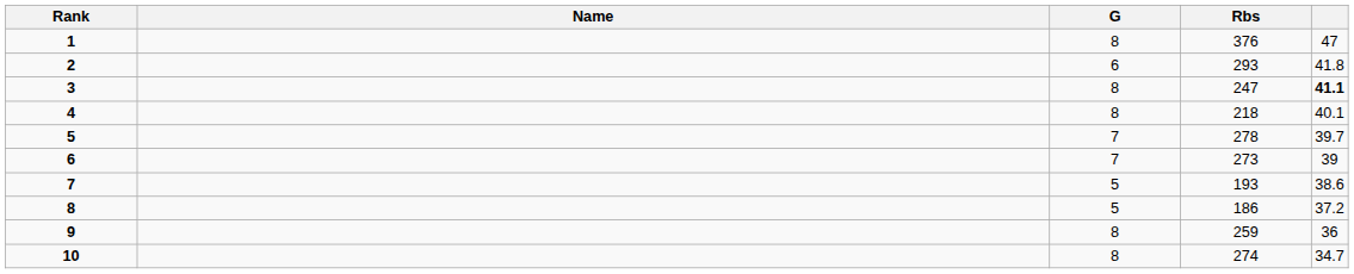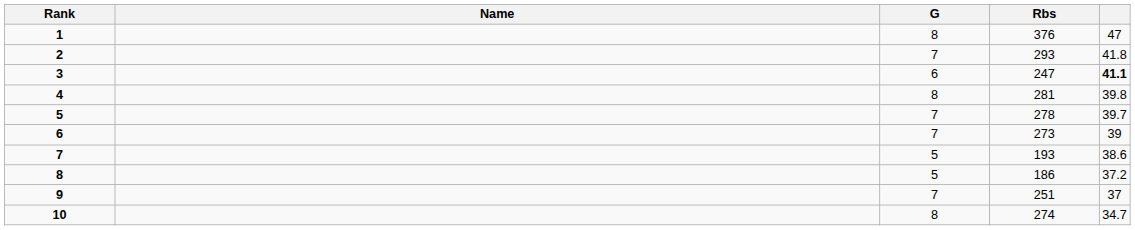2 | G: 6 -> 7
3 | G: 8 -> 6
4 | Rbs: 218 -> 281
4 | column 5: 40.1 -> 39.8
9 | G: 8 -> 7
9 | Rbs: 259 -> 251
9 | column 5: 36 -> 37
